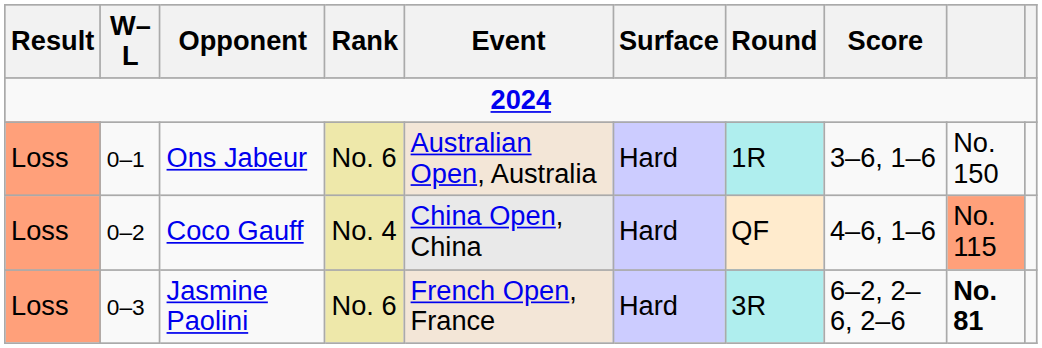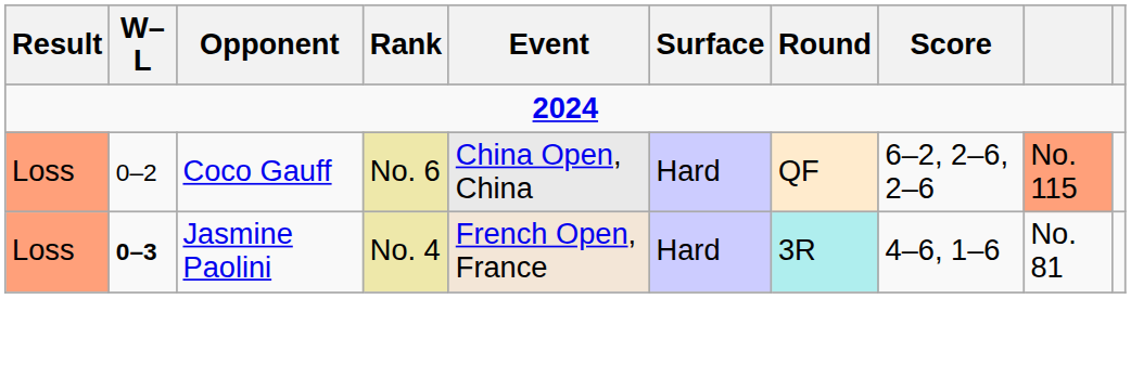- row: Loss | 0–1 | Ons Jabeur | No. 6 | Australian Open, Australia | Hard | 1R | 3–6, 1–6 | No. 150
Coco Gauff | Rank: No. 4 -> No. 6
Coco Gauff | Score: 4–6, 1–6 -> 6–2, 2–6, 2–6
Jasmine Paolini | W–L: normal -> bold
Jasmine Paolini | Rank: No. 6 -> No. 4
Jasmine Paolini | Score: 6–2, 2–6, 2–6 -> 4–6, 1–6
Jasmine Paolini | column 9: bold -> normal
